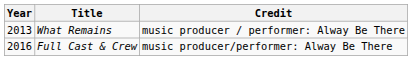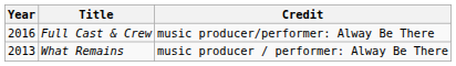rows swapped: What Remains <-> Full Cast & Crew
